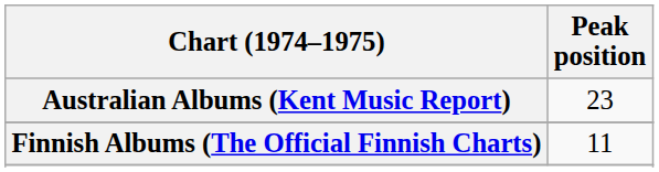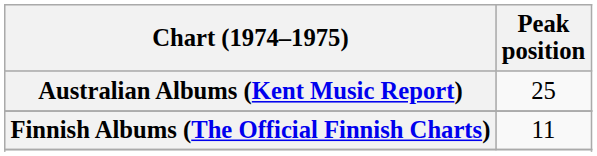Australian Albums (Kent Music Report) | Peak position: 23 -> 25
